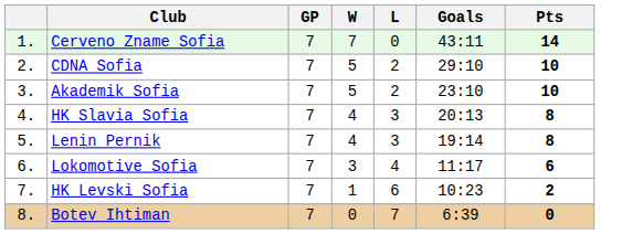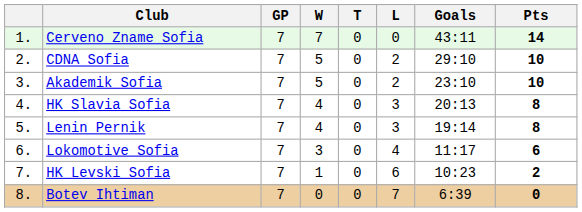+ column: T | 0 | 0 | 0 | 0 | 0 | 0 | 0 | 0
